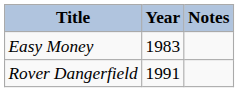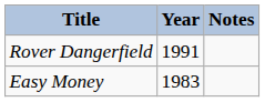rows swapped: Easy Money <-> Rover Dangerfield
